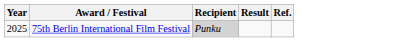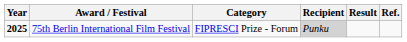+ column: Category | FIPRESCI Prize - Forum
75th Berlin International Film Festival | Year: normal -> bold
